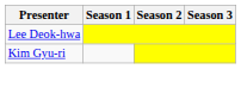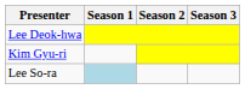+ row: Lee So-ra
